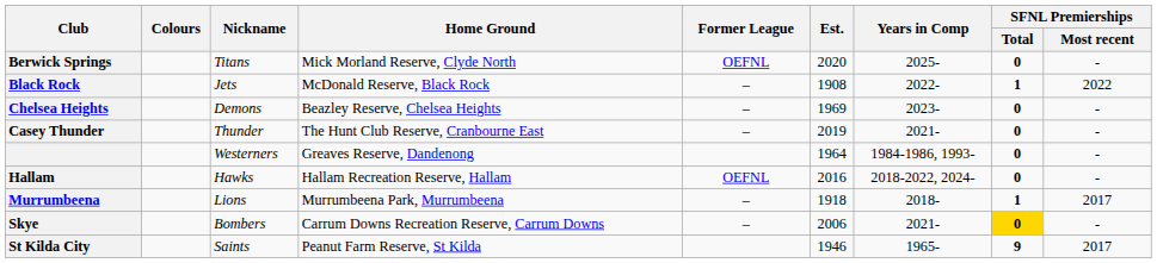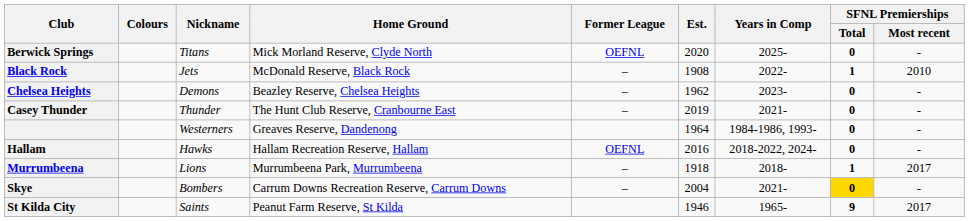Black Rock | SFNL Premierships / Most recent: 2022 -> 2010
Chelsea Heights | Est.: 1969 -> 1962
Skye | Est.: 2006 -> 2004
